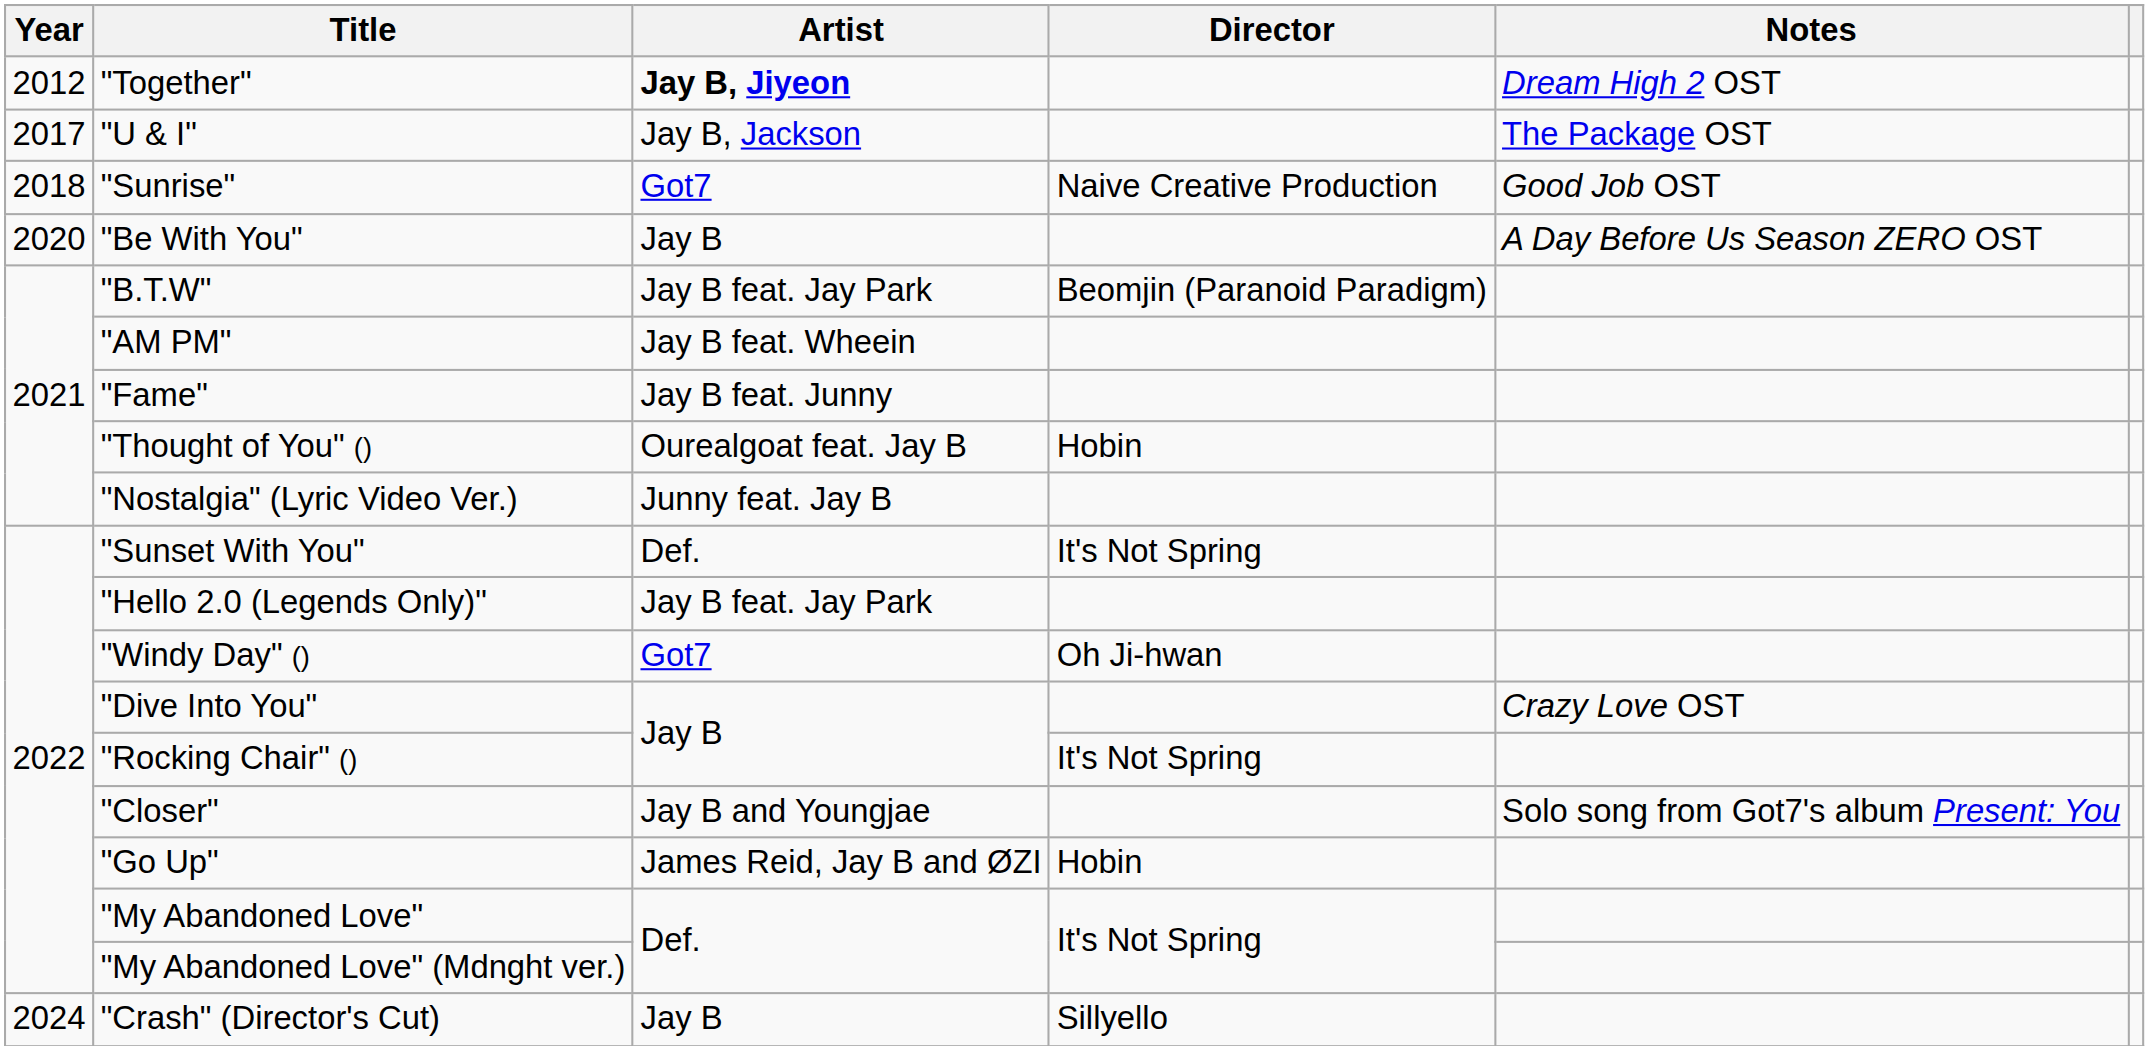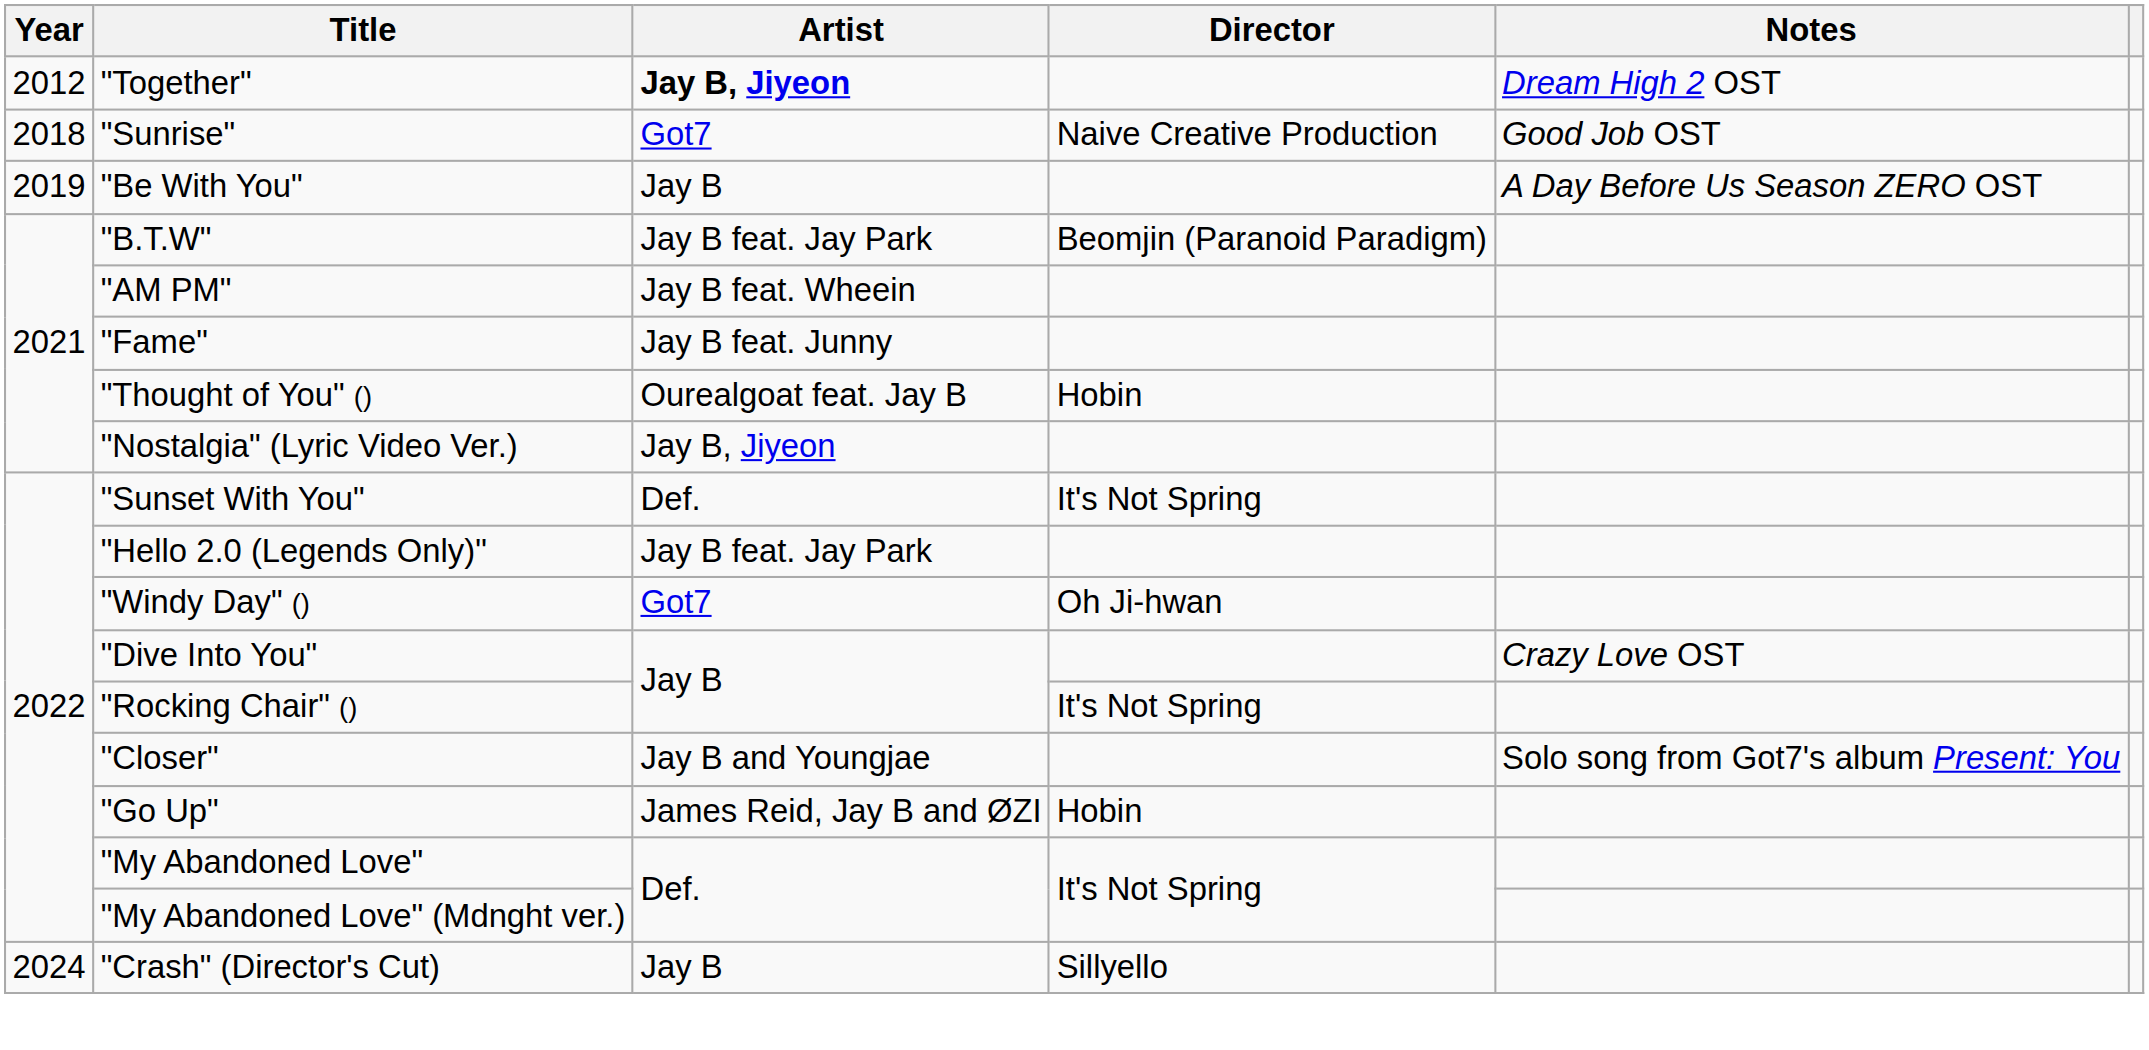- row: 2017 | "U & I" | Jay B, Jackson | The Package OST
"Be With You" | Year: 2020 -> 2019
"Nostalgia" (Lyric Video Ver.) | Artist: Junny feat. Jay B -> Jay B, Jiyeon
